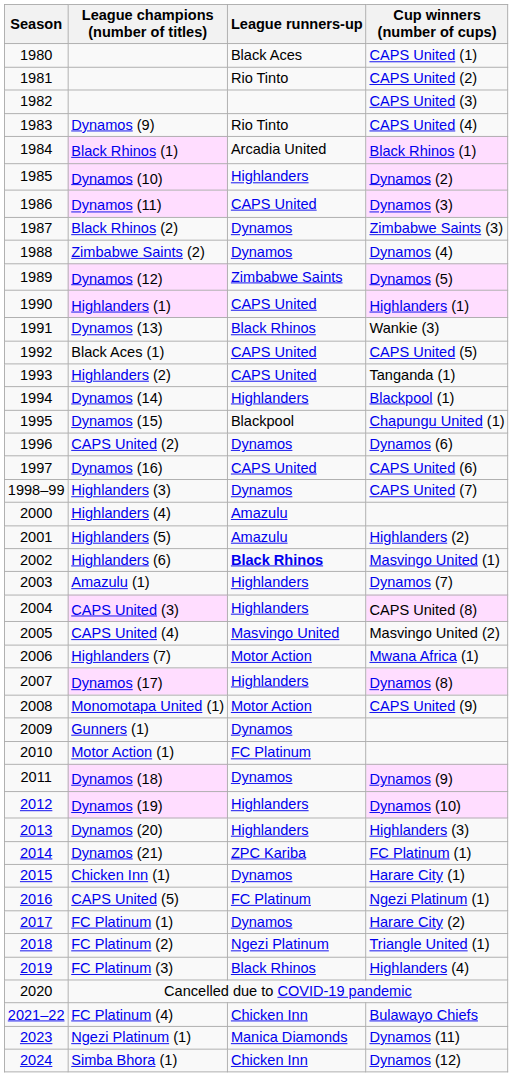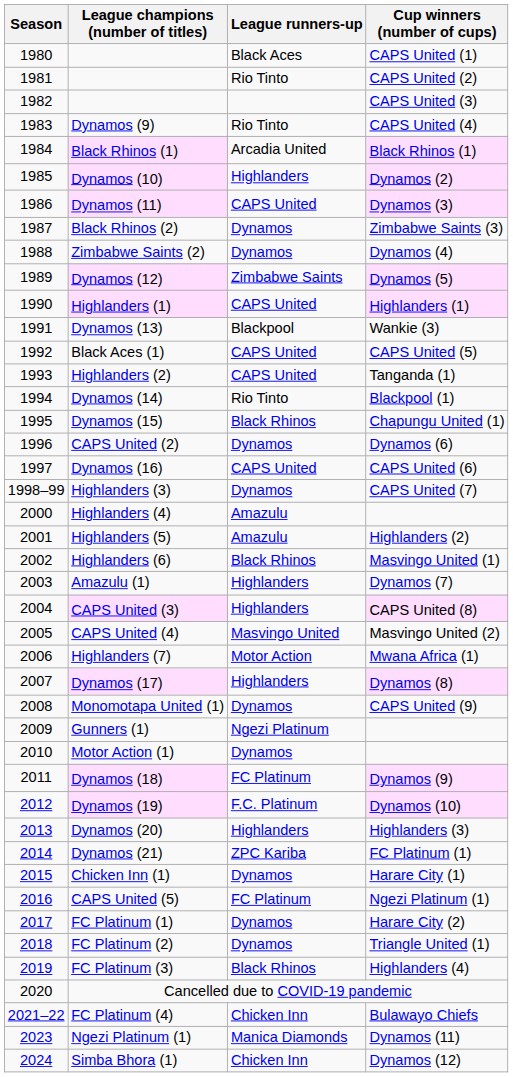Dynamos (13) | League runners-up: Black Rhinos -> Blackpool
Dynamos (14) | League runners-up: Highlanders -> Rio Tinto
Dynamos (15) | League runners-up: Blackpool -> Black Rhinos
Highlanders (6) | League runners-up: bold -> normal
Monomotapa United (1) | League runners-up: Motor Action -> Dynamos
Gunners (1) | League runners-up: Dynamos -> Ngezi Platinum
Motor Action (1) | League runners-up: FC Platinum -> Dynamos
Dynamos (18) | League runners-up: Dynamos -> FC Platinum
Dynamos (19) | League runners-up: Highlanders -> F.C. Platinum
FC Platinum (2) | League runners-up: Ngezi Platinum -> Dynamos
